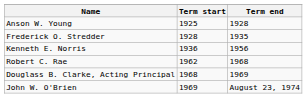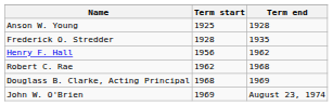- row: Kenneth E. Norris | 1936 | 1956
+ row: Henry F. Hall | 1956 | 1962
